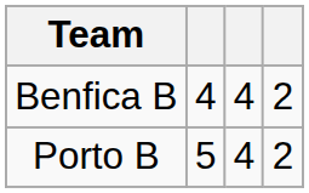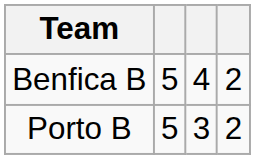Benfica B | column 2: 4 -> 5
Porto B | column 3: 4 -> 3
